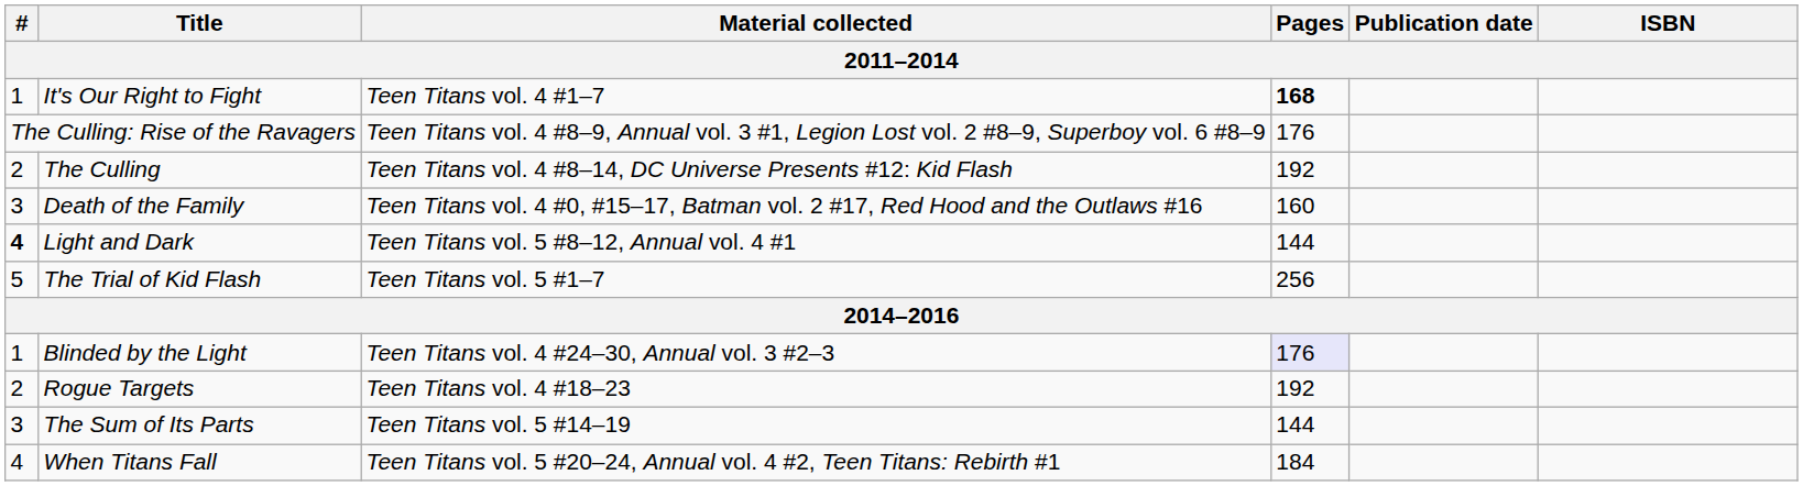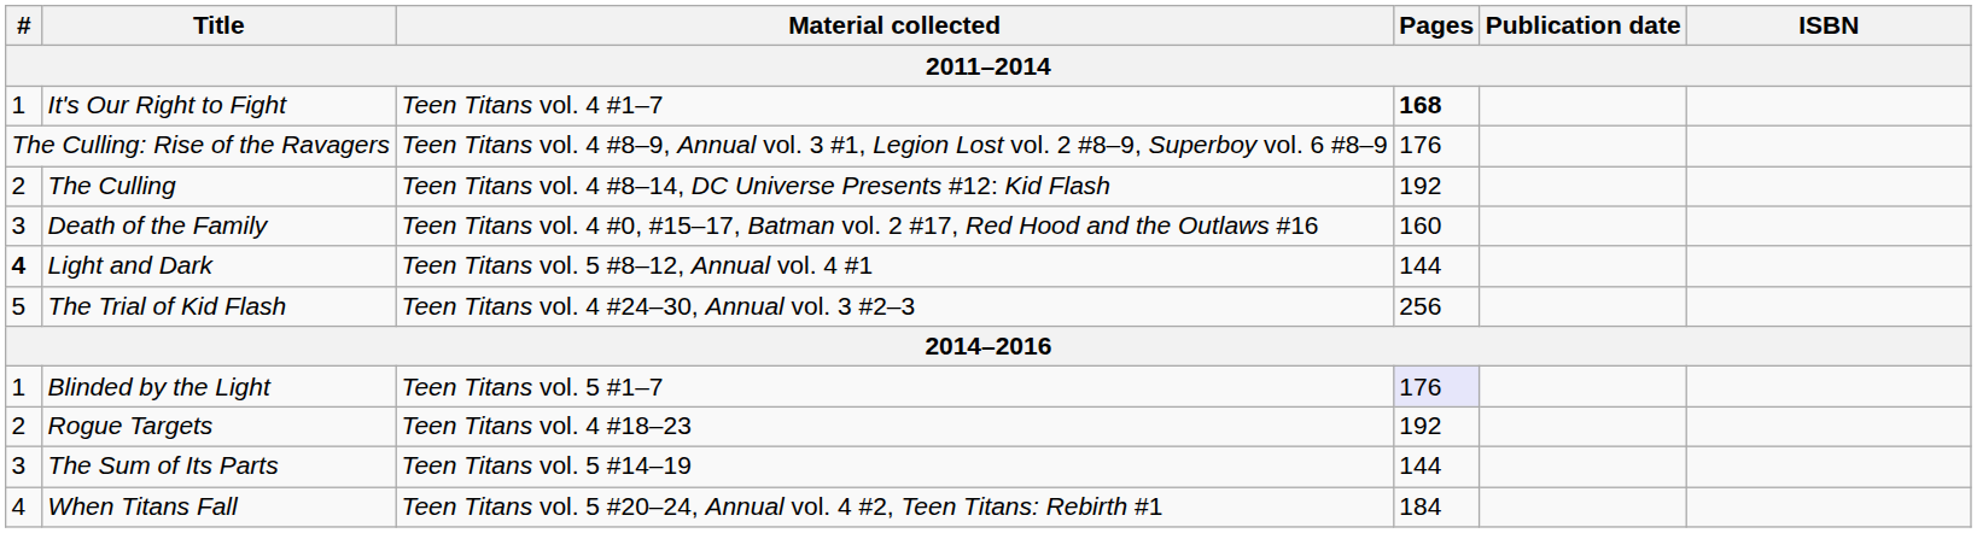The Trial of Kid Flash | Material collected: Teen Titans vol. 5 #1–7 -> Teen Titans vol. 4 #24–30, Annual vol. 3 #2–3
Blinded by the Light | Material collected: Teen Titans vol. 4 #24–30, Annual vol. 3 #2–3 -> Teen Titans vol. 5 #1–7
